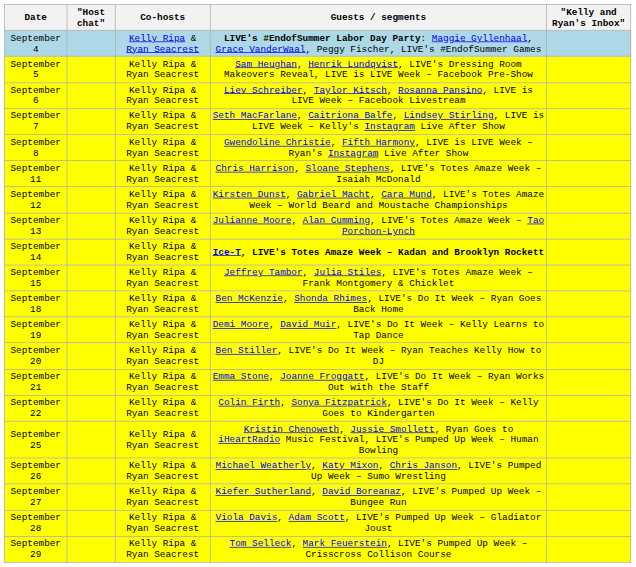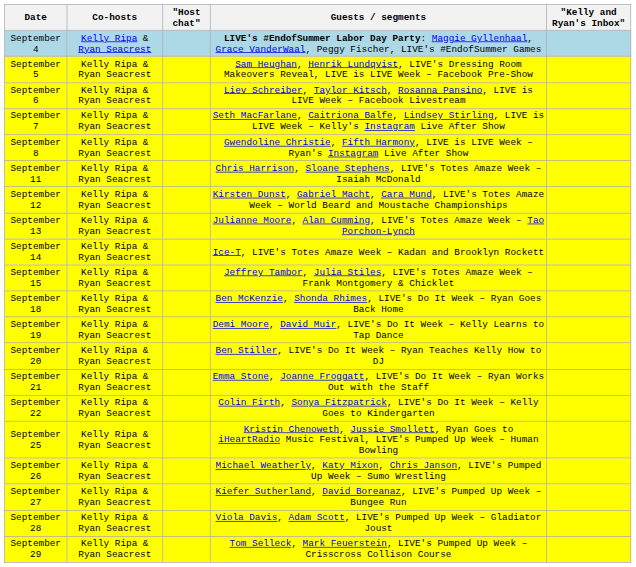columns swapped: Co-hosts <-> "Host chat"
September 14 | Guests / segments: bold -> normal
